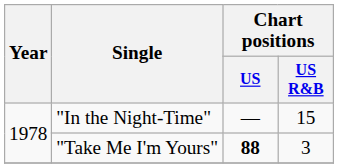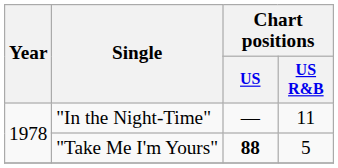"In the Night-Time" | Chart positions / US R&B: 15 -> 11
"Take Me I'm Yours" | Chart positions / US R&B: 3 -> 5
